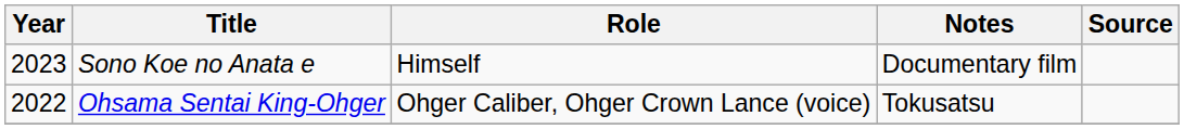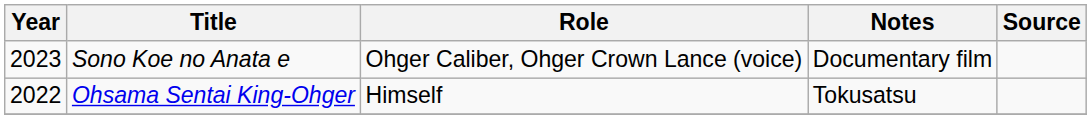Sono Koe no Anata e | Role: Himself -> Ohger Caliber, Ohger Crown Lance (voice)
Ohsama Sentai King-Ohger | Role: Ohger Caliber, Ohger Crown Lance (voice) -> Himself
